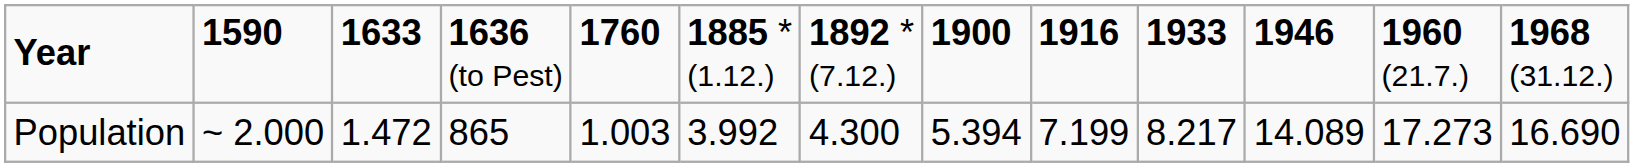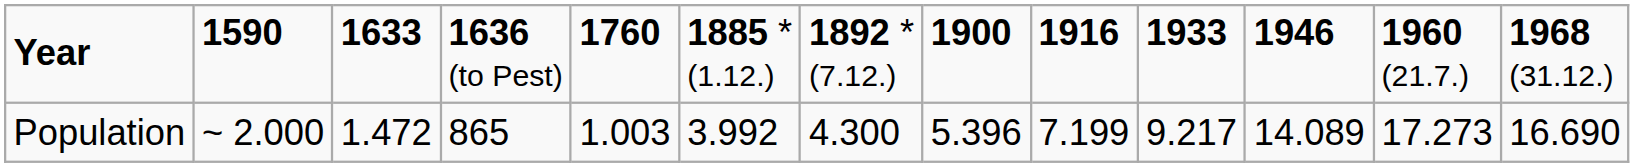Population | column 8: 5.394 -> 5.396
Population | column 10: 8.217 -> 9.217
